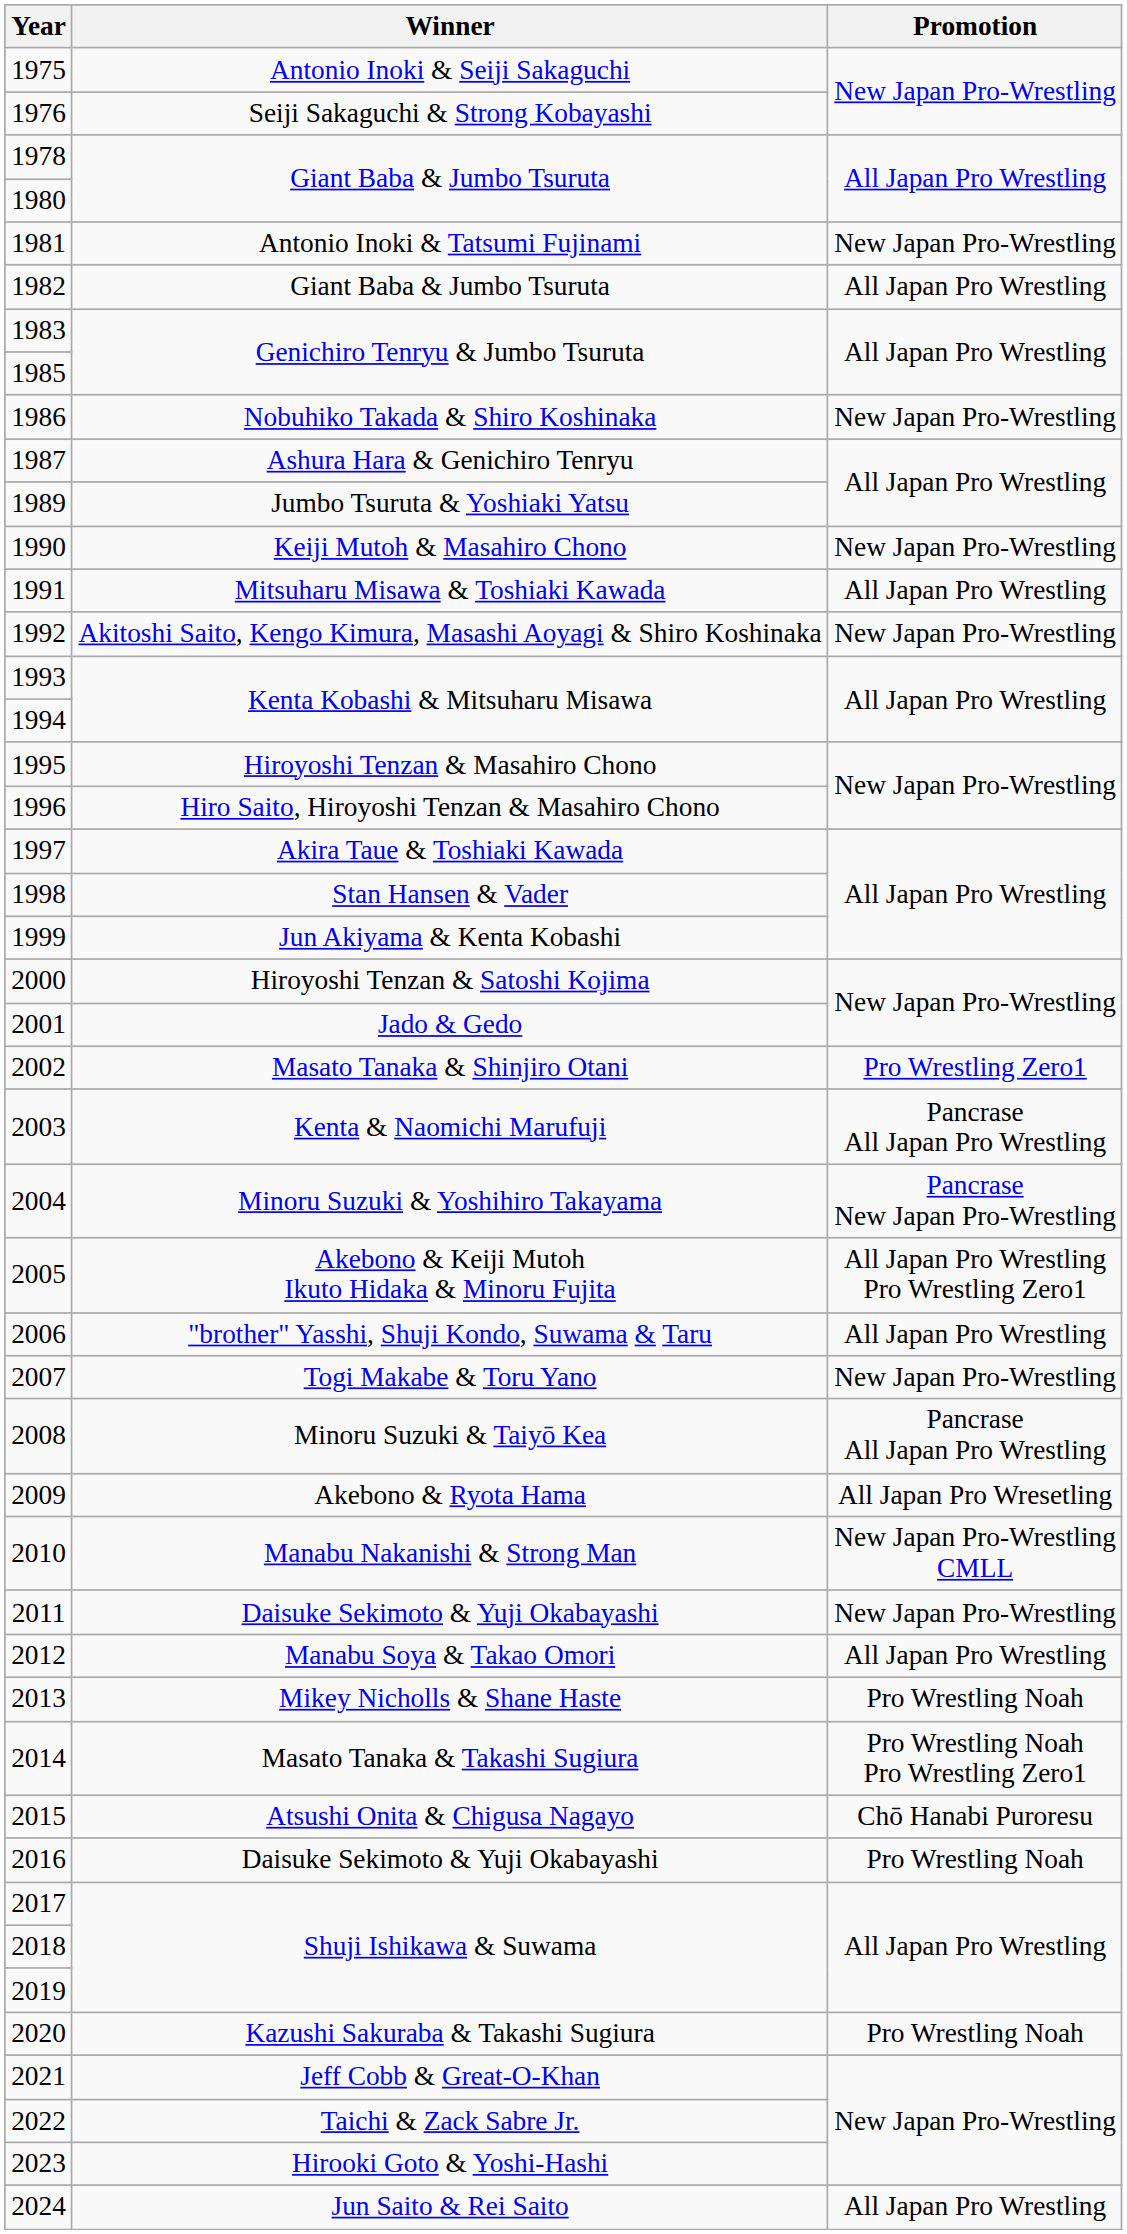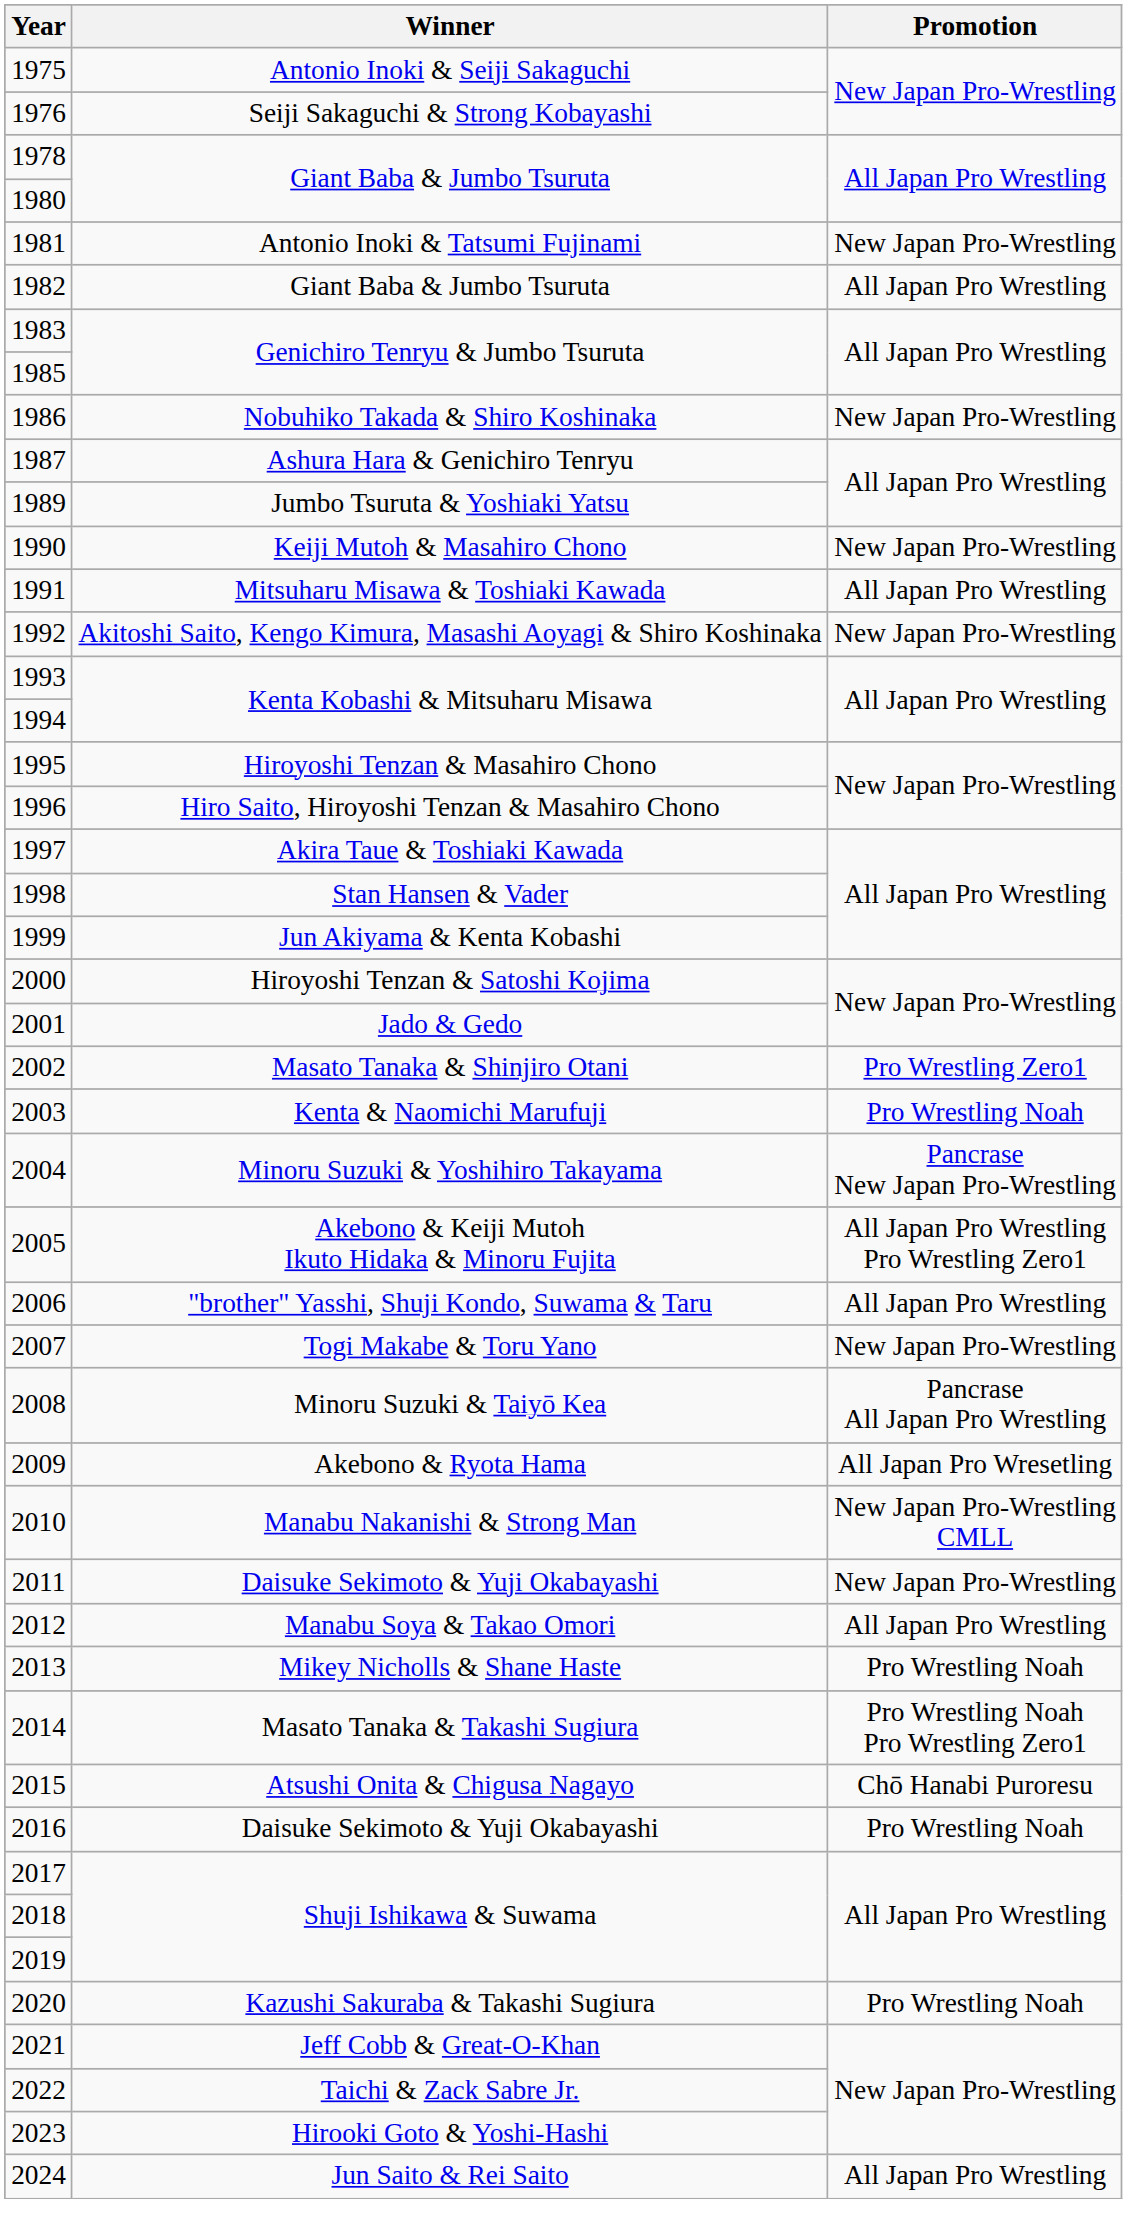2003 | Promotion: Pancrase All Japan Pro Wrestling -> Pro Wrestling Noah
